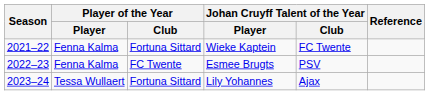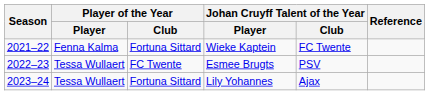Esmee Brugts | Player of the Year / Player: Fenna Kalma -> Tessa Wullaert
